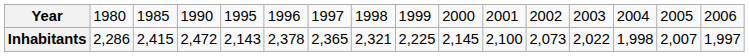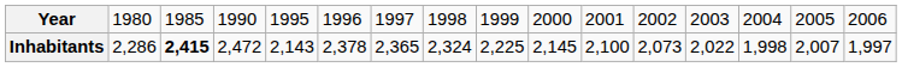Inhabitants | column 3: normal -> bold
Inhabitants | column 8: 2,321 -> 2,324
